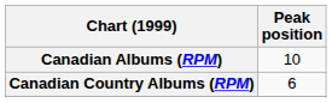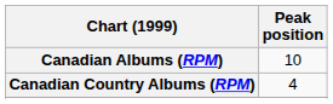Canadian Country Albums (RPM) | Peak position: 6 -> 4
